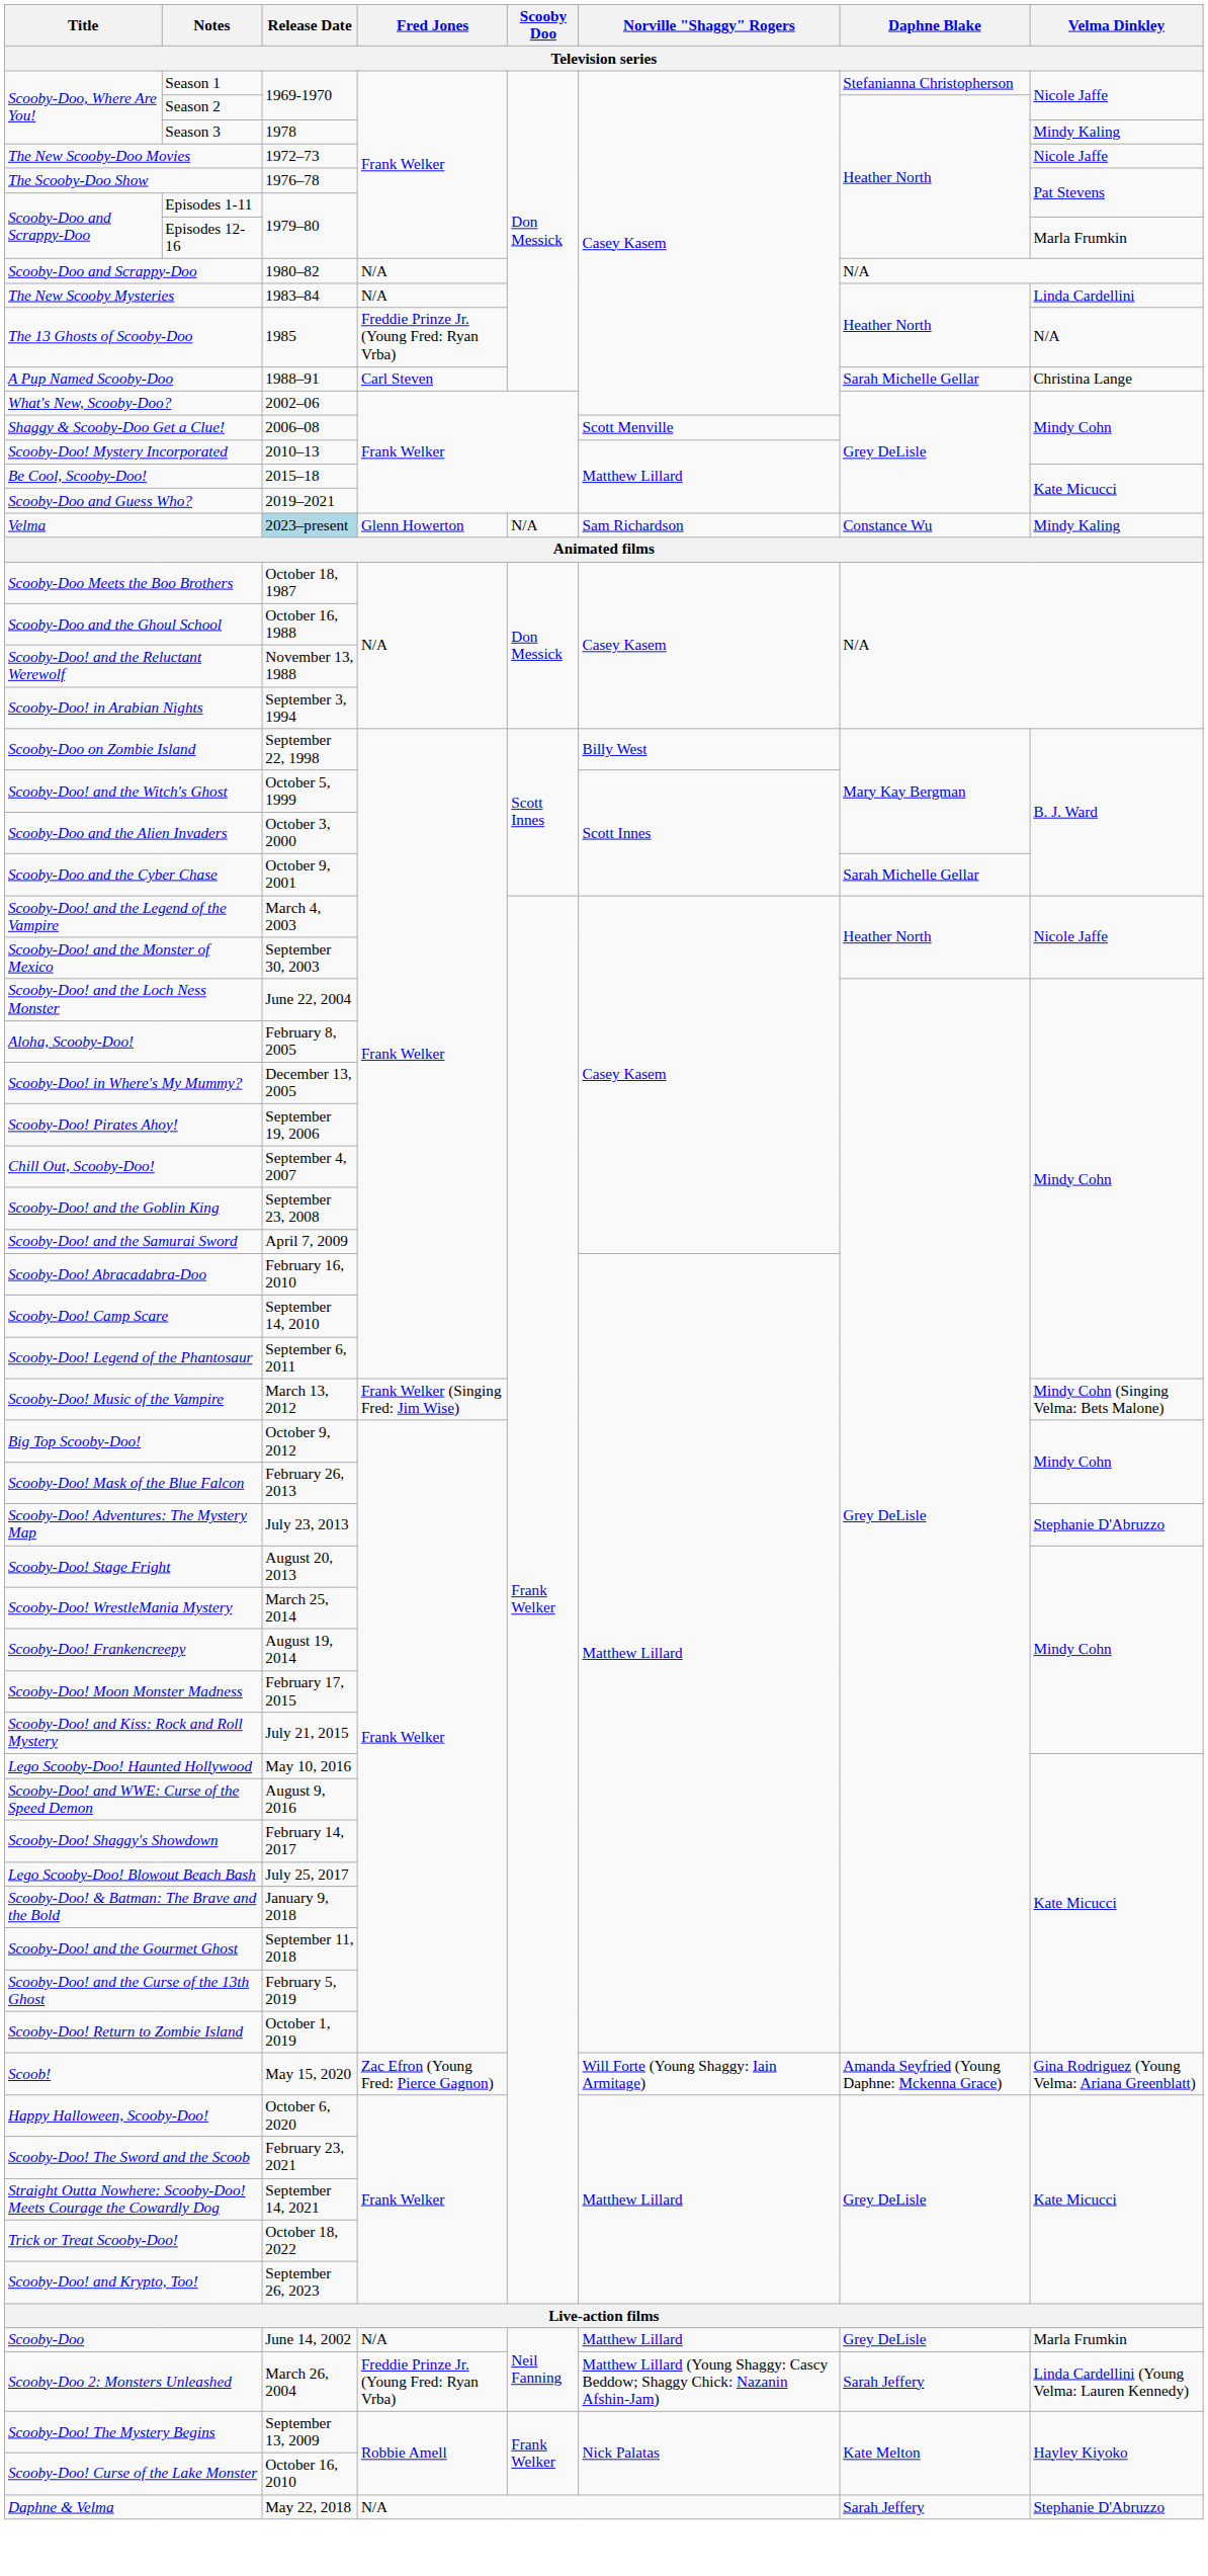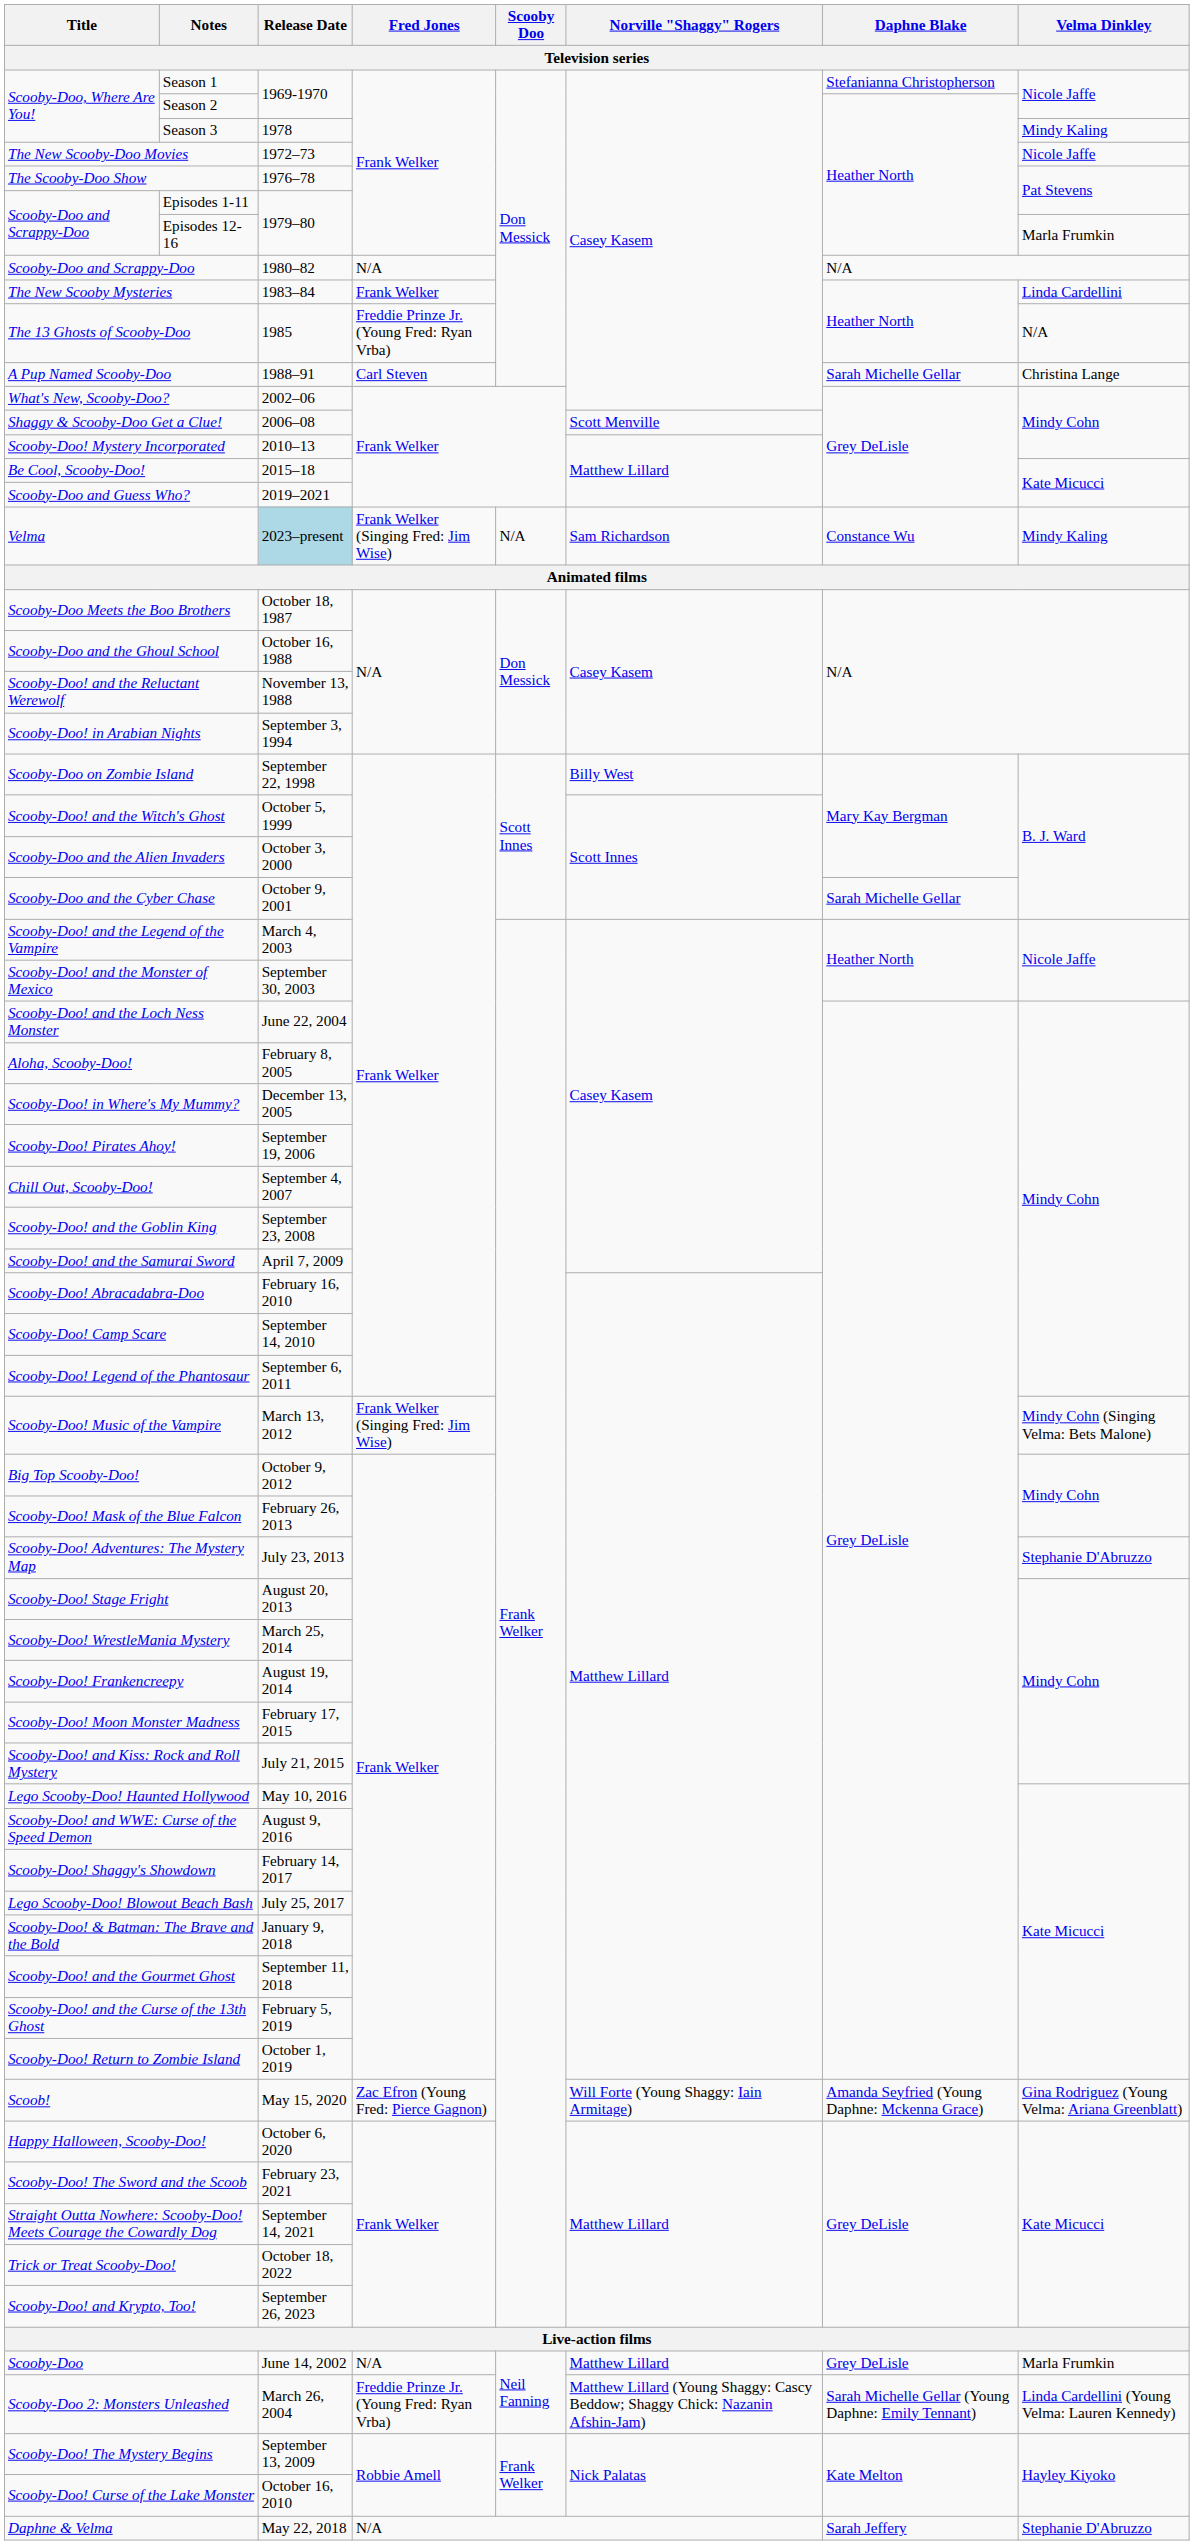The New Scooby Mysteries | Fred Jones: N/A -> Frank Welker
Velma | Fred Jones: Glenn Howerton -> Frank Welker (Singing Fred: Jim Wise)
Scooby-Doo 2: Monsters Unleashed | Daphne Blake: Sarah Jeffery -> Sarah Michelle Gellar (Young Daphne: Emily Tennant)
